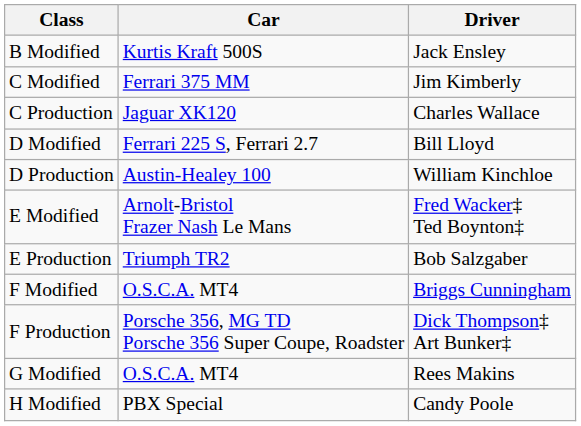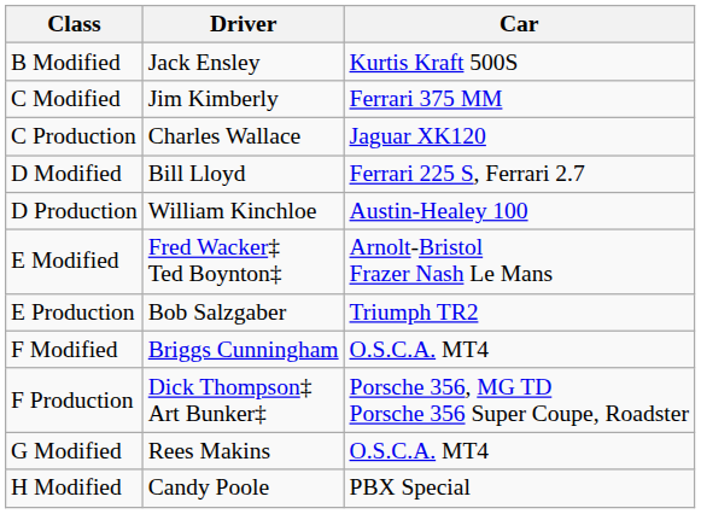columns swapped: Driver <-> Car
